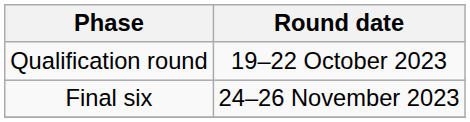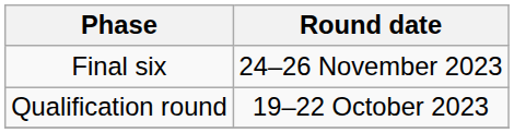rows swapped: Qualification round <-> Final six
